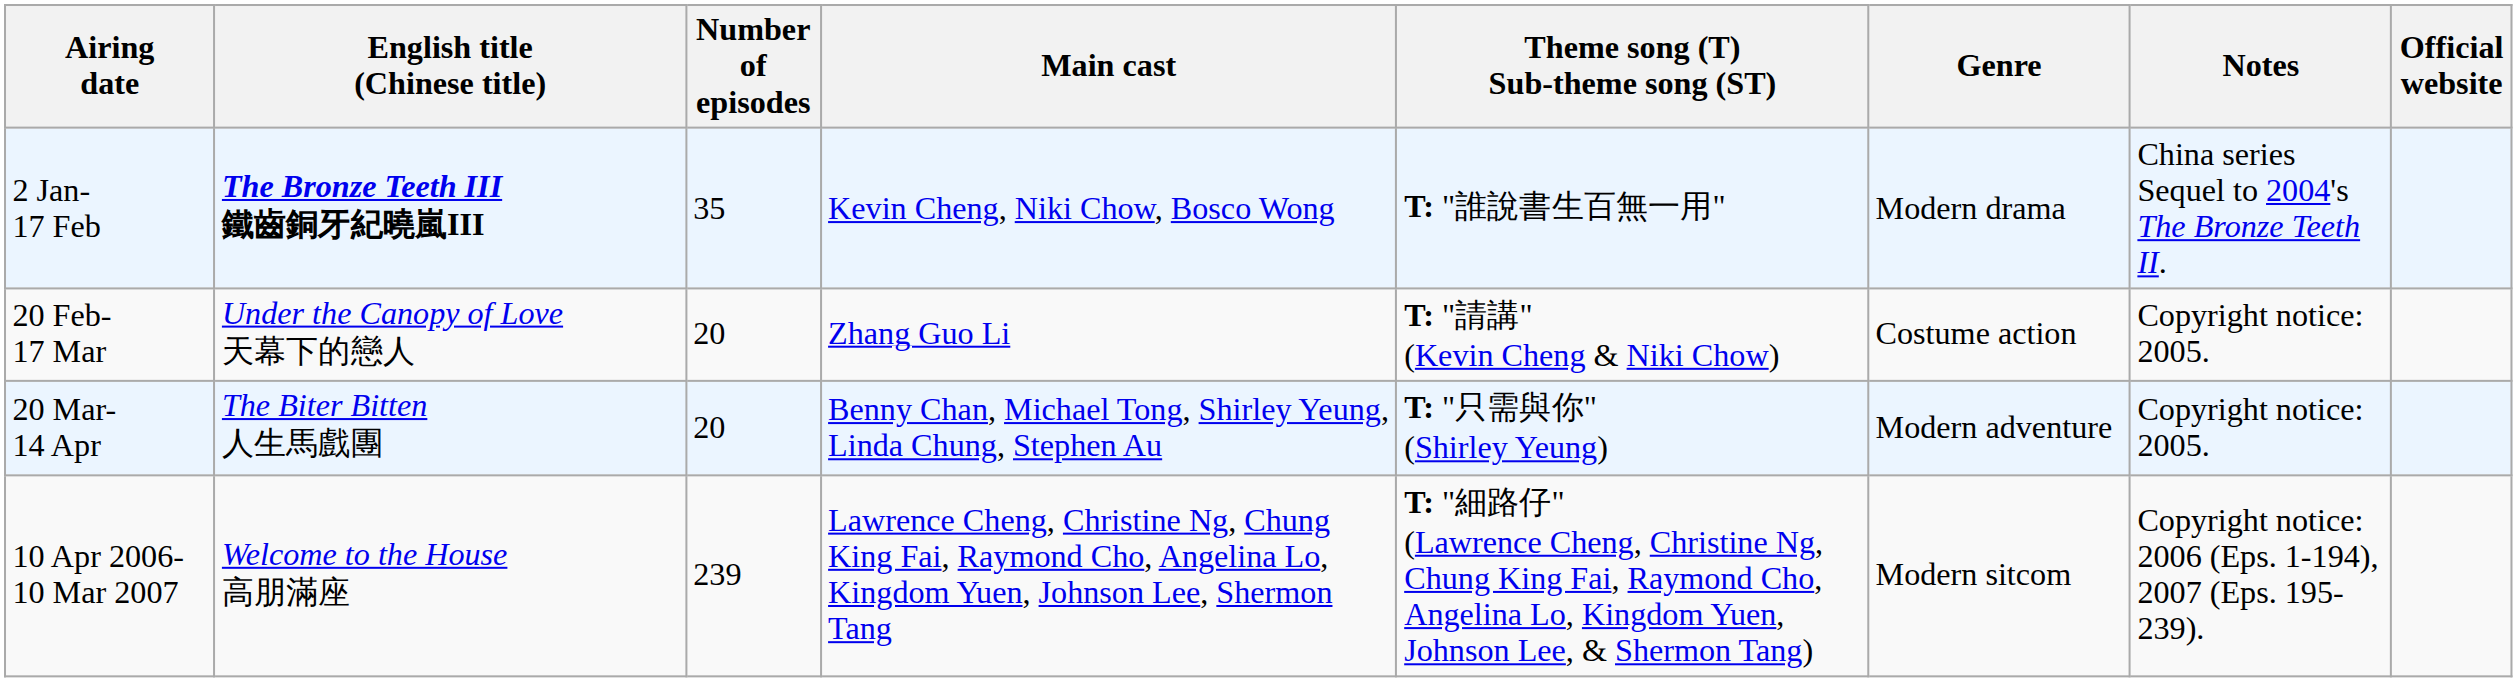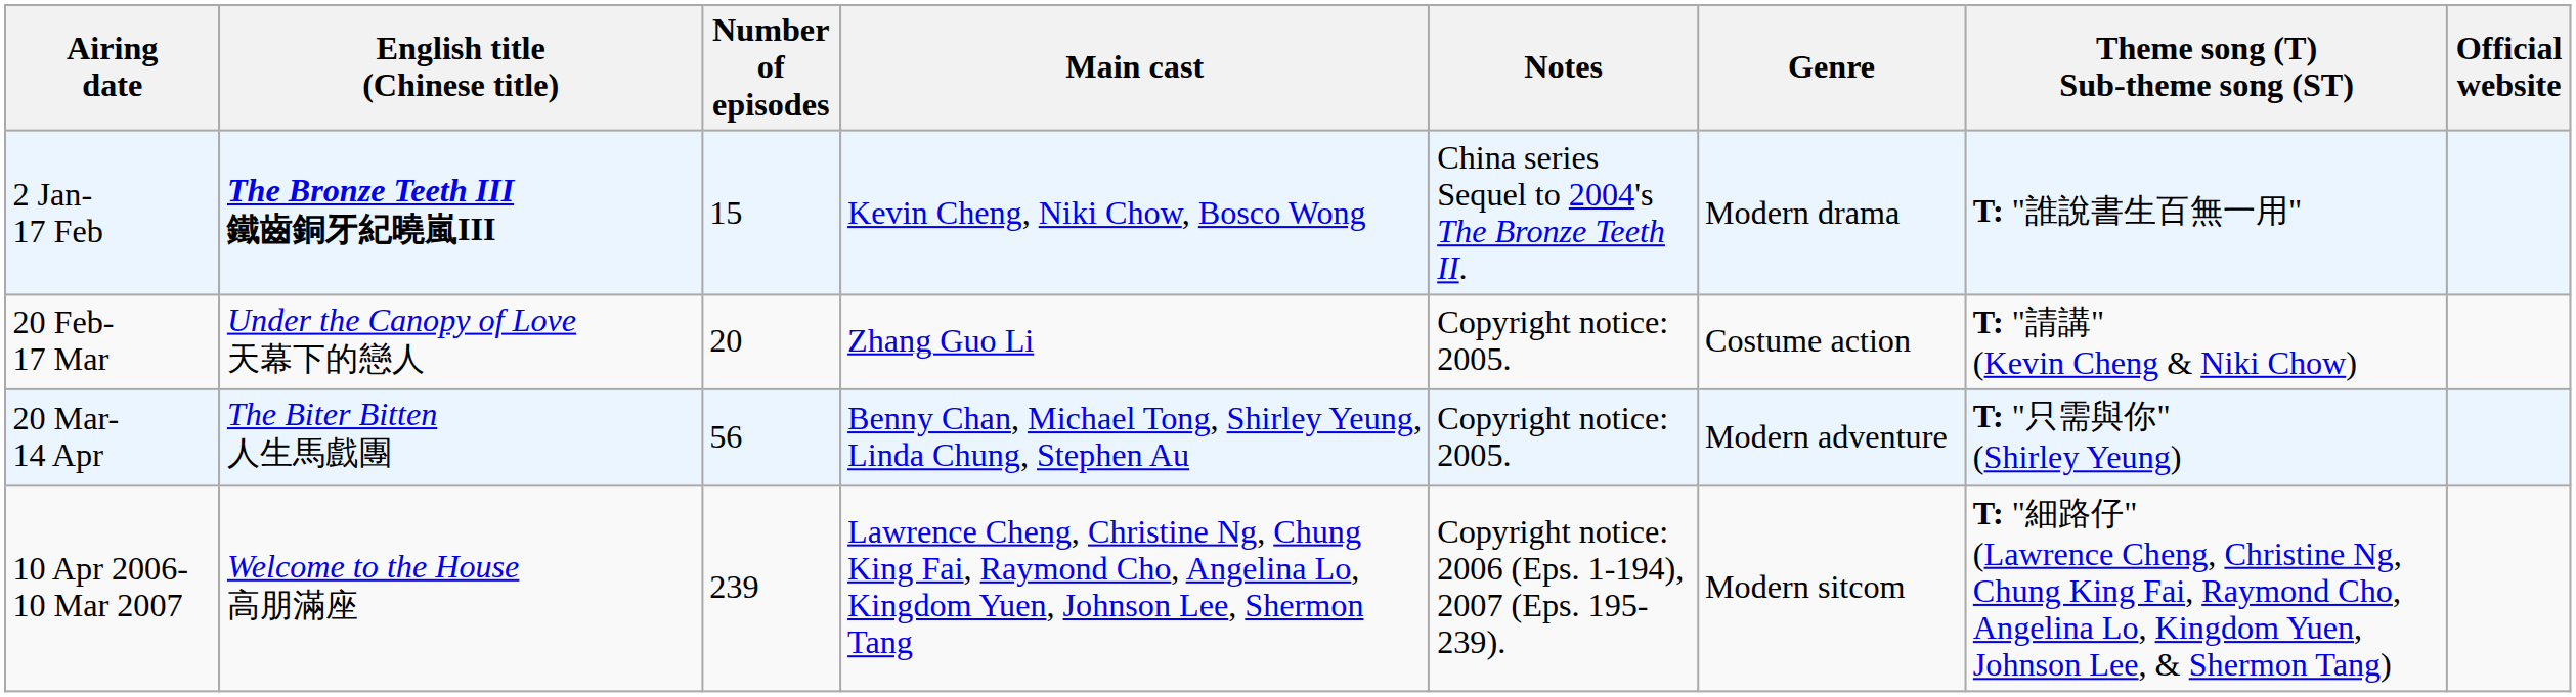columns swapped: Theme song (T) Sub-theme song (ST) <-> Notes
2 Jan- 17 Feb | Number of episodes: 35 -> 15
20 Mar- 14 Apr | Number of episodes: 20 -> 56
